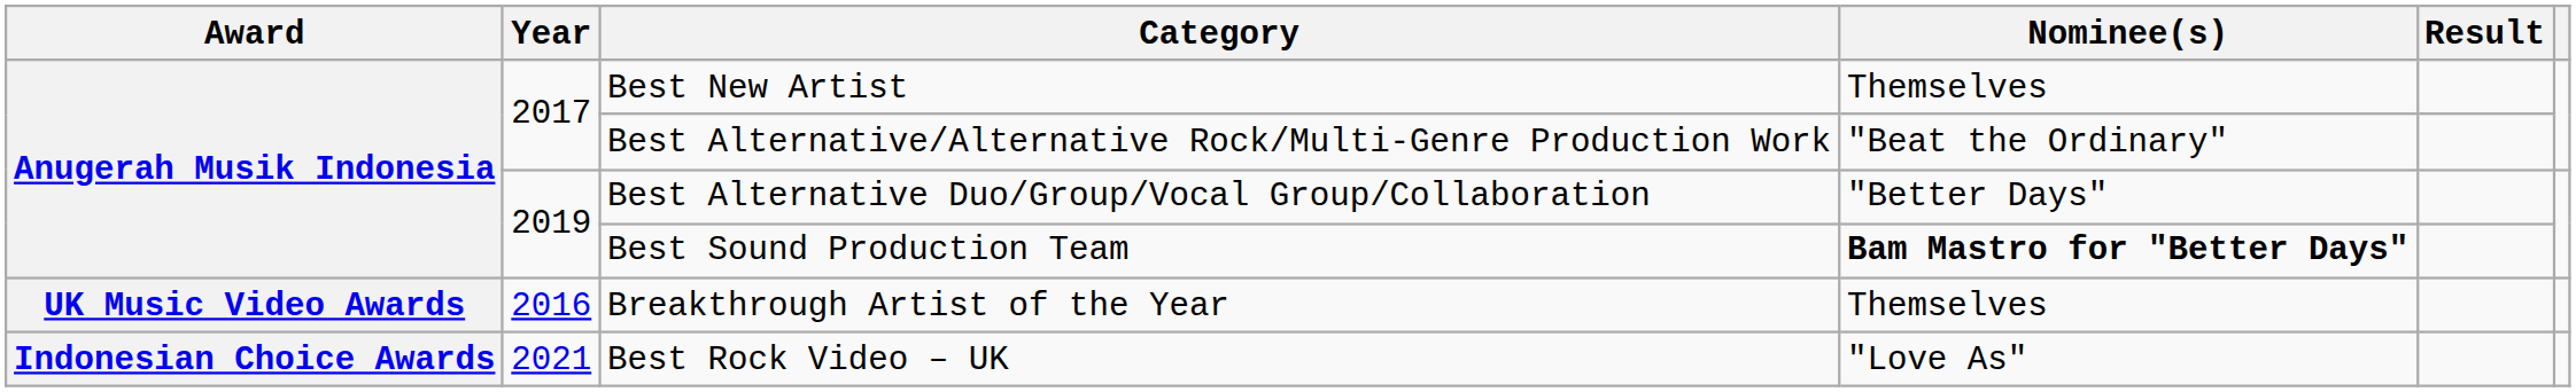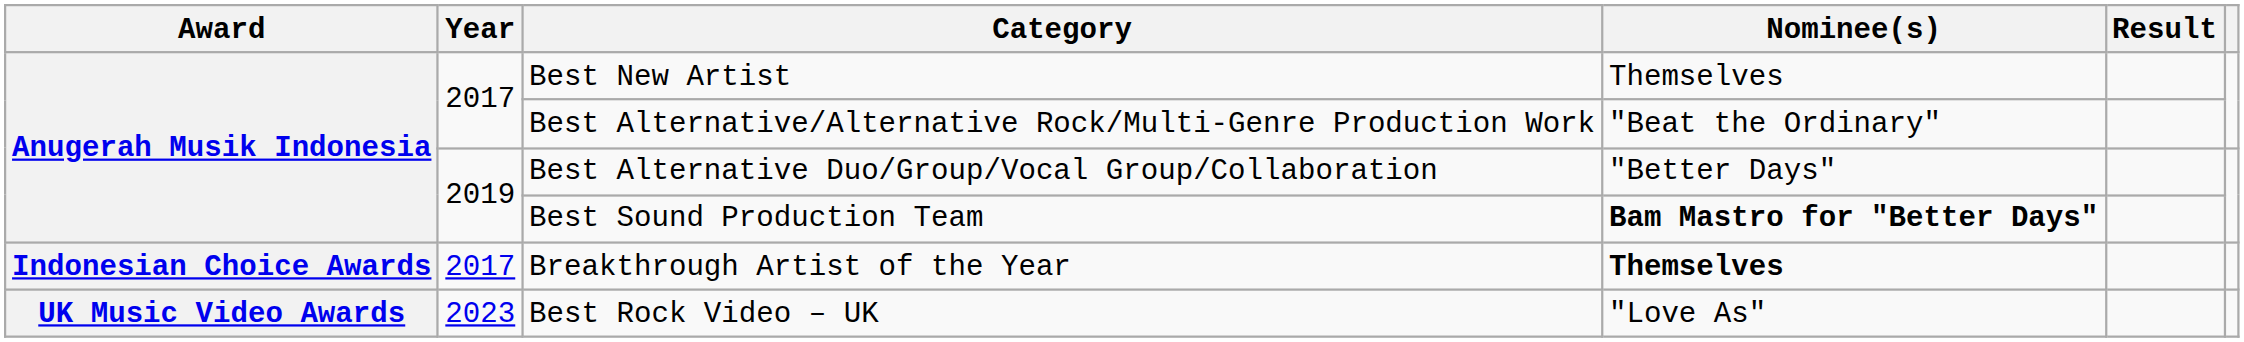Breakthrough Artist of the Year | Award: UK Music Video Awards -> Indonesian Choice Awards
Breakthrough Artist of the Year | Year: 2016 -> 2017
Breakthrough Artist of the Year | Nominee(s): normal -> bold
Best Rock Video – UK | Award: Indonesian Choice Awards -> UK Music Video Awards
Best Rock Video – UK | Year: 2021 -> 2023
